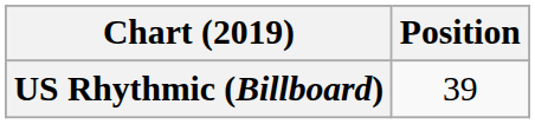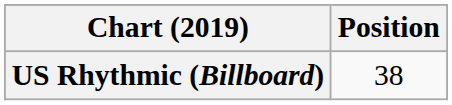US Rhythmic (Billboard) | Position: 39 -> 38
